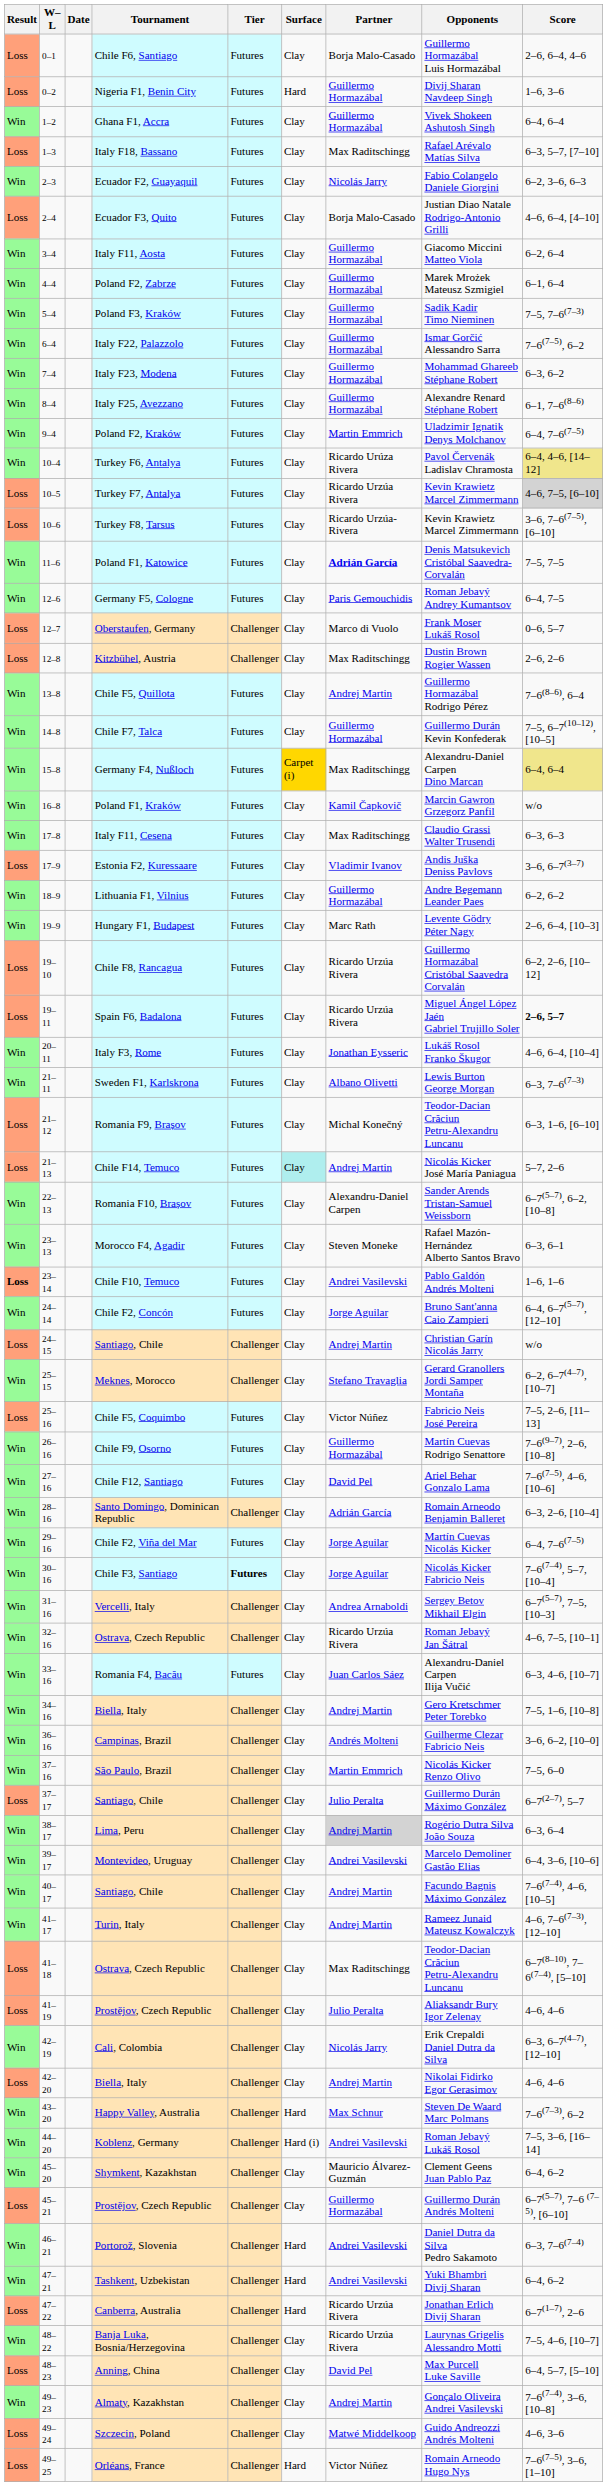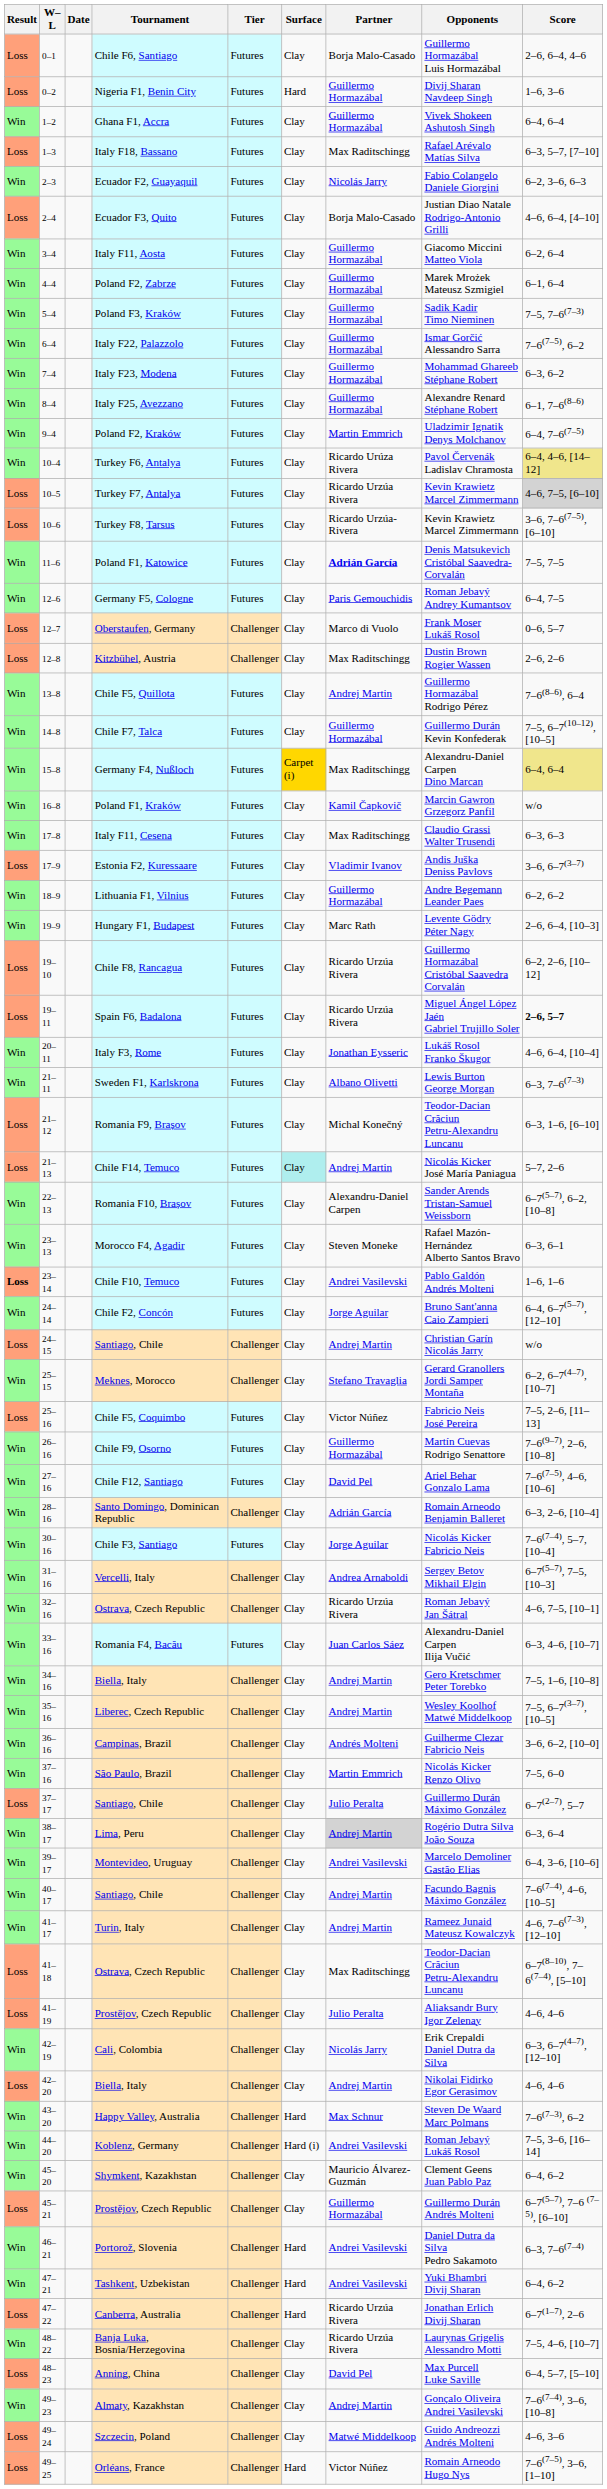- row: Win | 29–16 | Chile F2, Viña del Mar | Futures | Clay | Jorge Aguilar | Martín Cuevas Nicolás Kicker | 6–4, 7–6(7–5)
Chile F3, Santiago | Tier: bold -> normal
+ row: Win | 35–16 | Liberec, Czech Republic | Challenger | Clay | Andrej Martin | Wesley Koolhof Matwé Middelkoop | 7–5, 6–7(3–7), [10–5]
